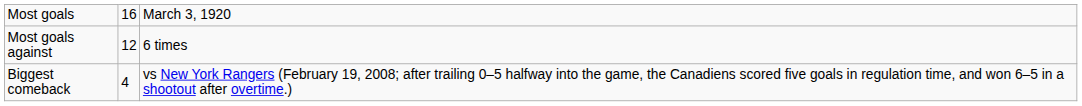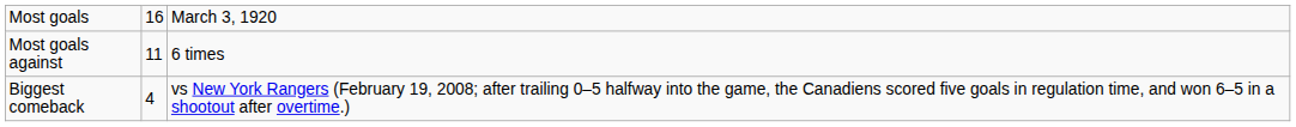Most goals against | column 2: 12 -> 11
